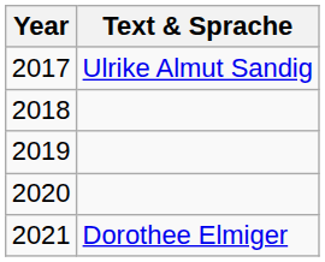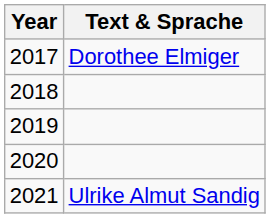2017 | Text & Sprache: Ulrike Almut Sandig -> Dorothee Elmiger
2021 | Text & Sprache: Dorothee Elmiger -> Ulrike Almut Sandig
